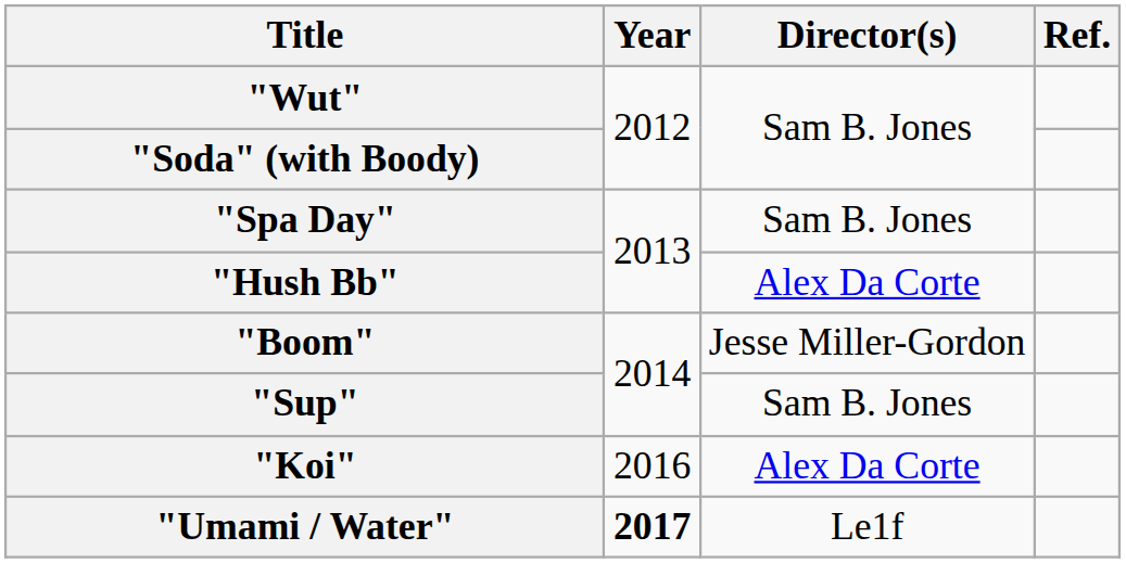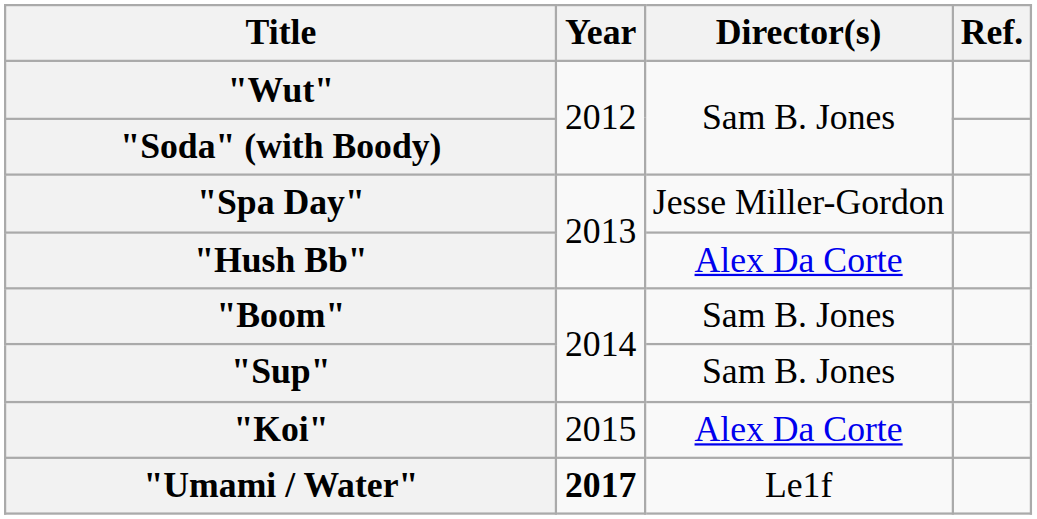"Spa Day" | Director(s): Sam B. Jones -> Jesse Miller-Gordon
"Boom" | Director(s): Jesse Miller-Gordon -> Sam B. Jones
"Koi" | Year: 2016 -> 2015
